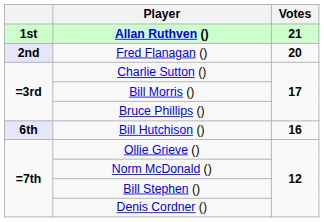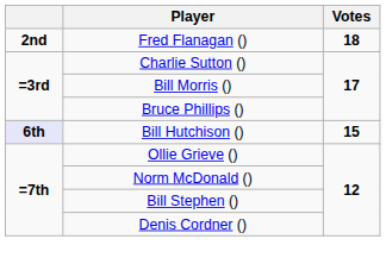- row: 1st | Allan Ruthven () | 21
Fred Flanagan () | column 1: lavender background -> no background
Fred Flanagan () | Votes: 20 -> 18
Bill Hutchison () | Votes: 16 -> 15
